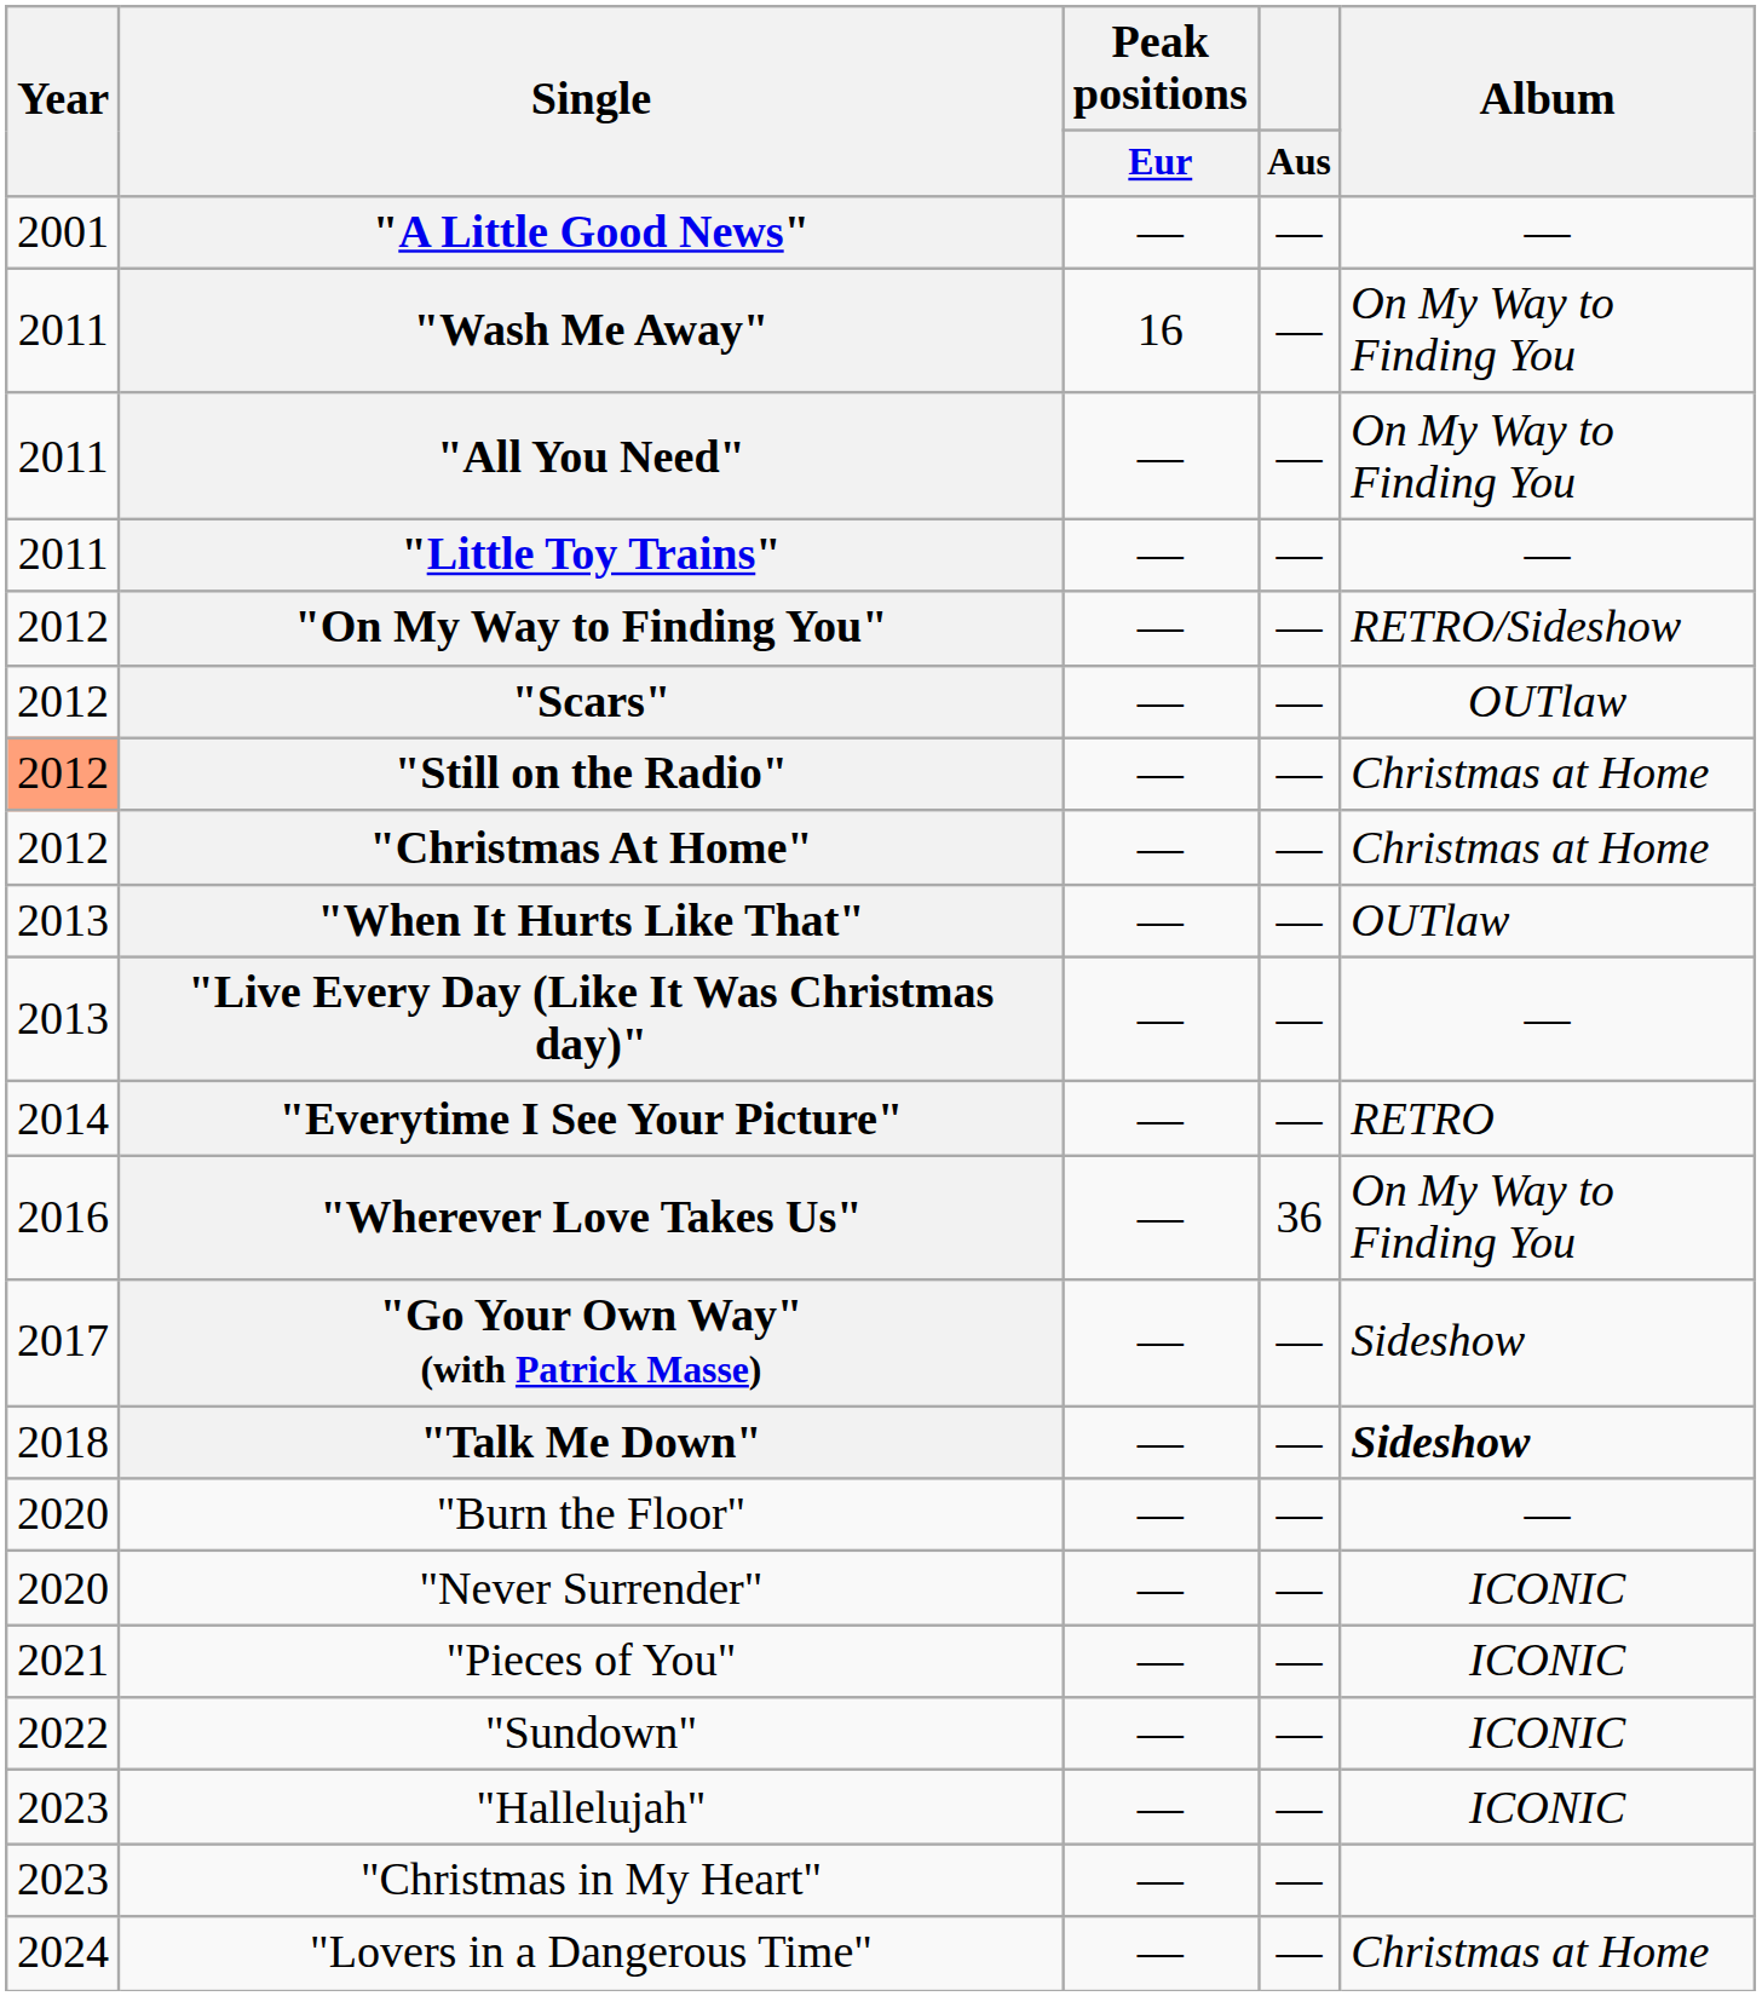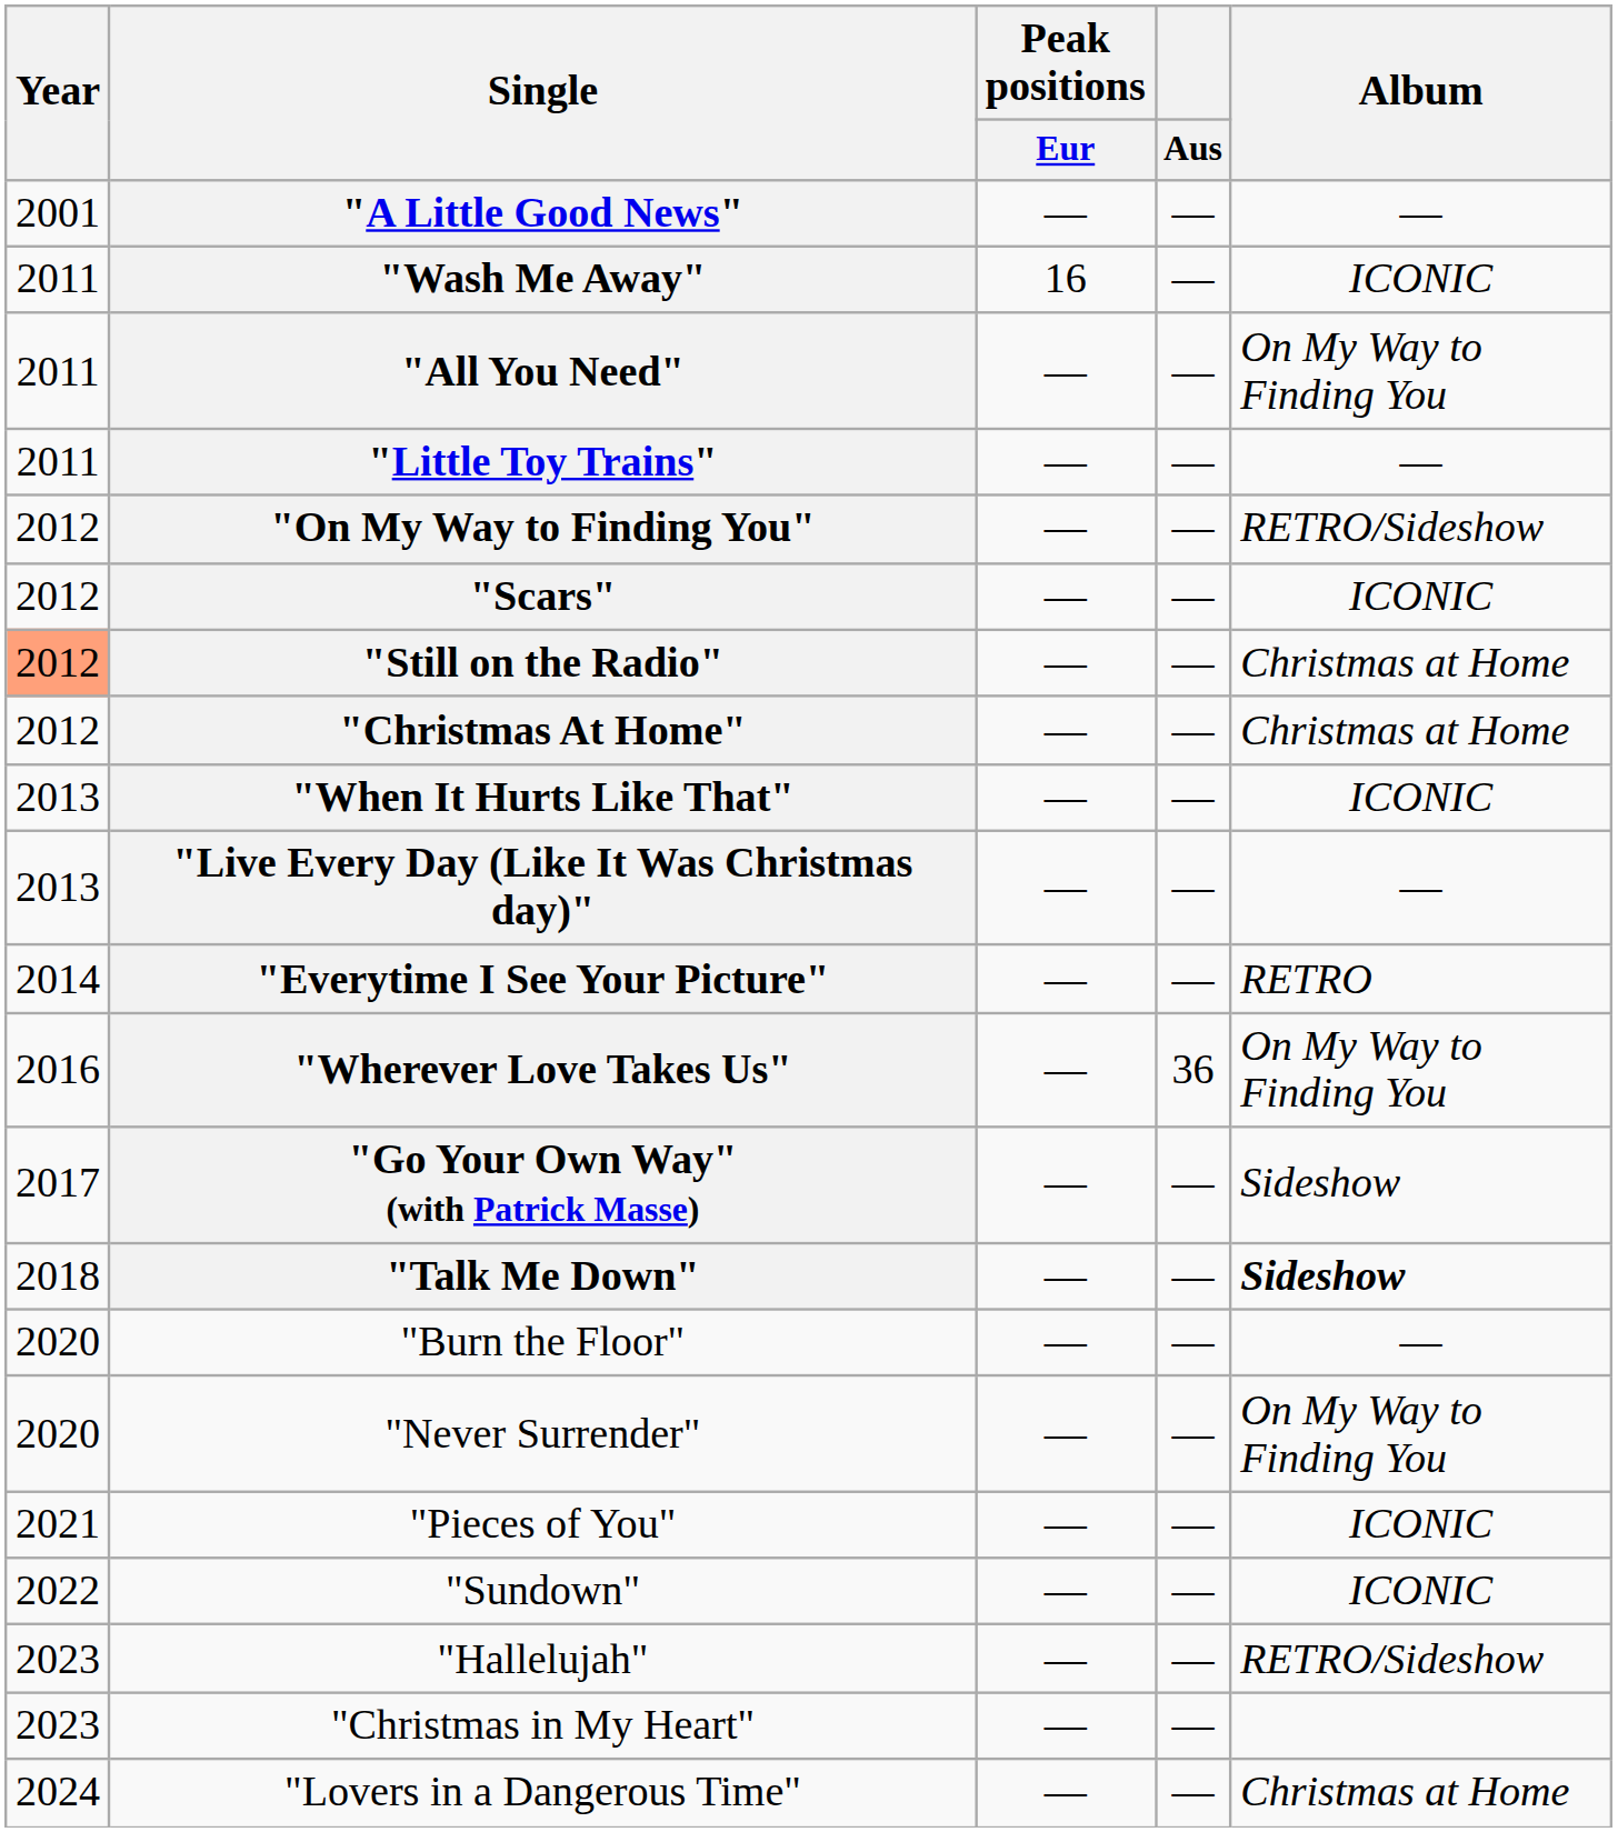"Wash Me Away" | Album: On My Way to Finding You -> ICONIC
"Scars" | Album: OUTlaw -> ICONIC
"When It Hurts Like That" | Album: OUTlaw -> ICONIC
"Never Surrender" | Album: ICONIC -> On My Way to Finding You
"Hallelujah" | Album: ICONIC -> RETRO/Sideshow
